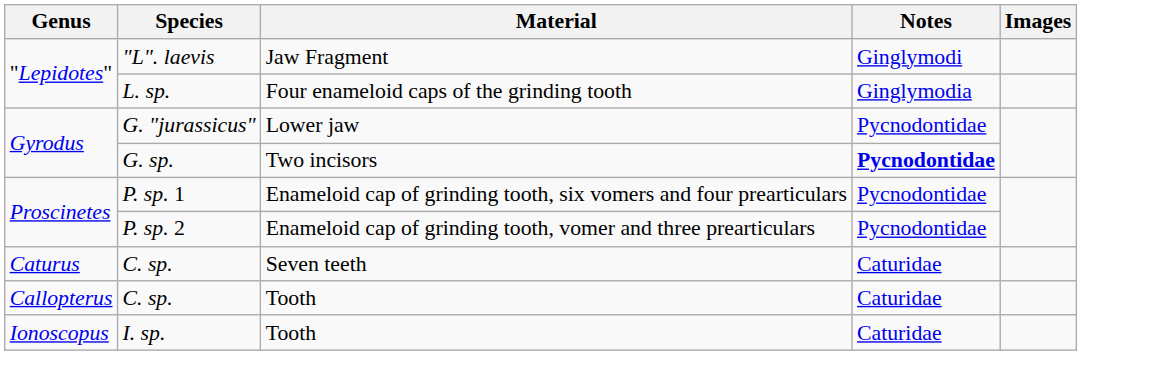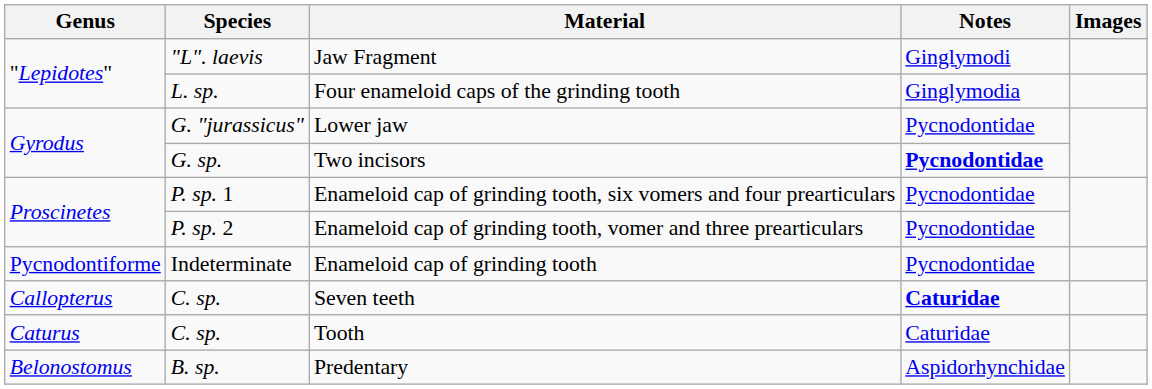+ row: Pycnodontiforme | Indeterminate | Enameloid cap of grinding tooth | Pycnodontidae
C. sp. / Seven teeth | Genus: Caturus -> Callopterus
C. sp. / Seven teeth | Notes: normal -> bold
C. sp. / Tooth | Genus: Callopterus -> Caturus
- row: Ionoscopus | I. sp. | Tooth | Caturidae
+ row: Belonostomus | B. sp. | Predentary | Aspidorhynchidae
